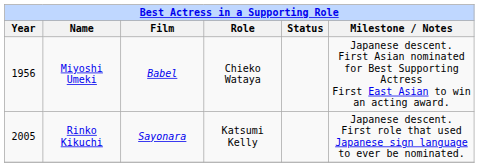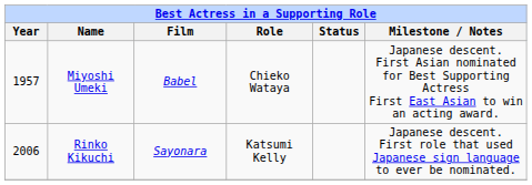Miyoshi Umeki | Year: 1956 -> 1957
Rinko Kikuchi | Year: 2005 -> 2006
